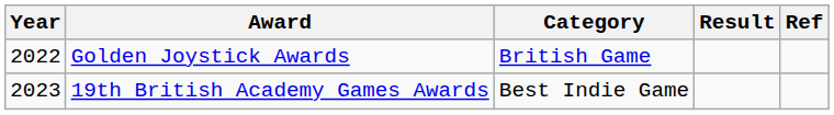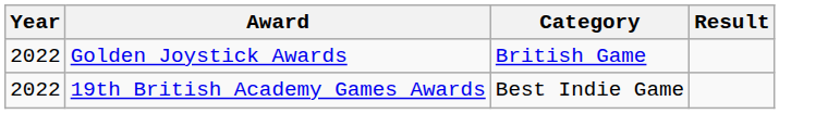- column: Ref
19th British Academy Games Awards | Year: 2023 -> 2022
